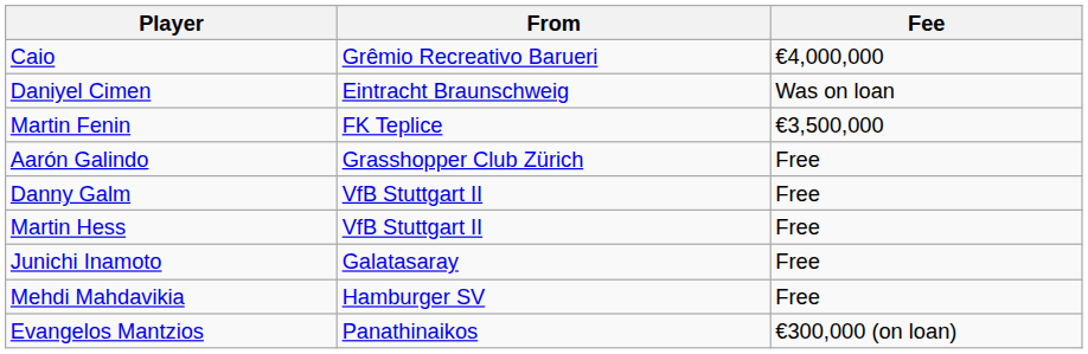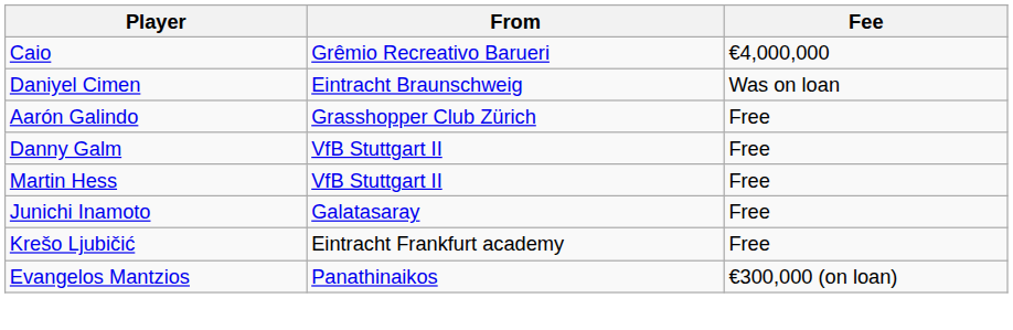- row: Martin Fenin | FK Teplice | €3,500,000
+ row: Krešo Ljubičić | Eintracht Frankfurt academy | Free
- row: Mehdi Mahdavikia | Hamburger SV | Free
